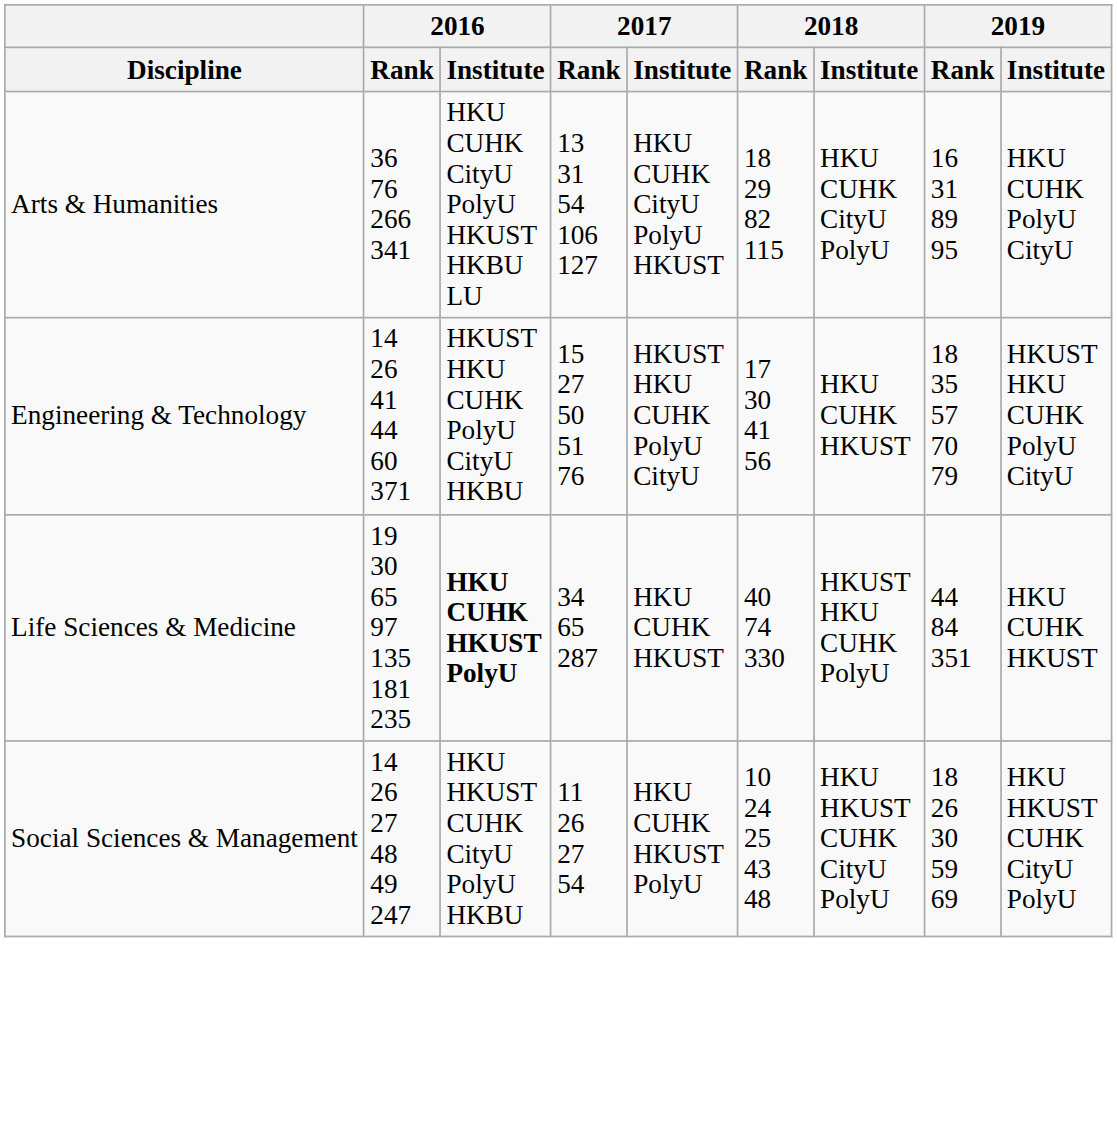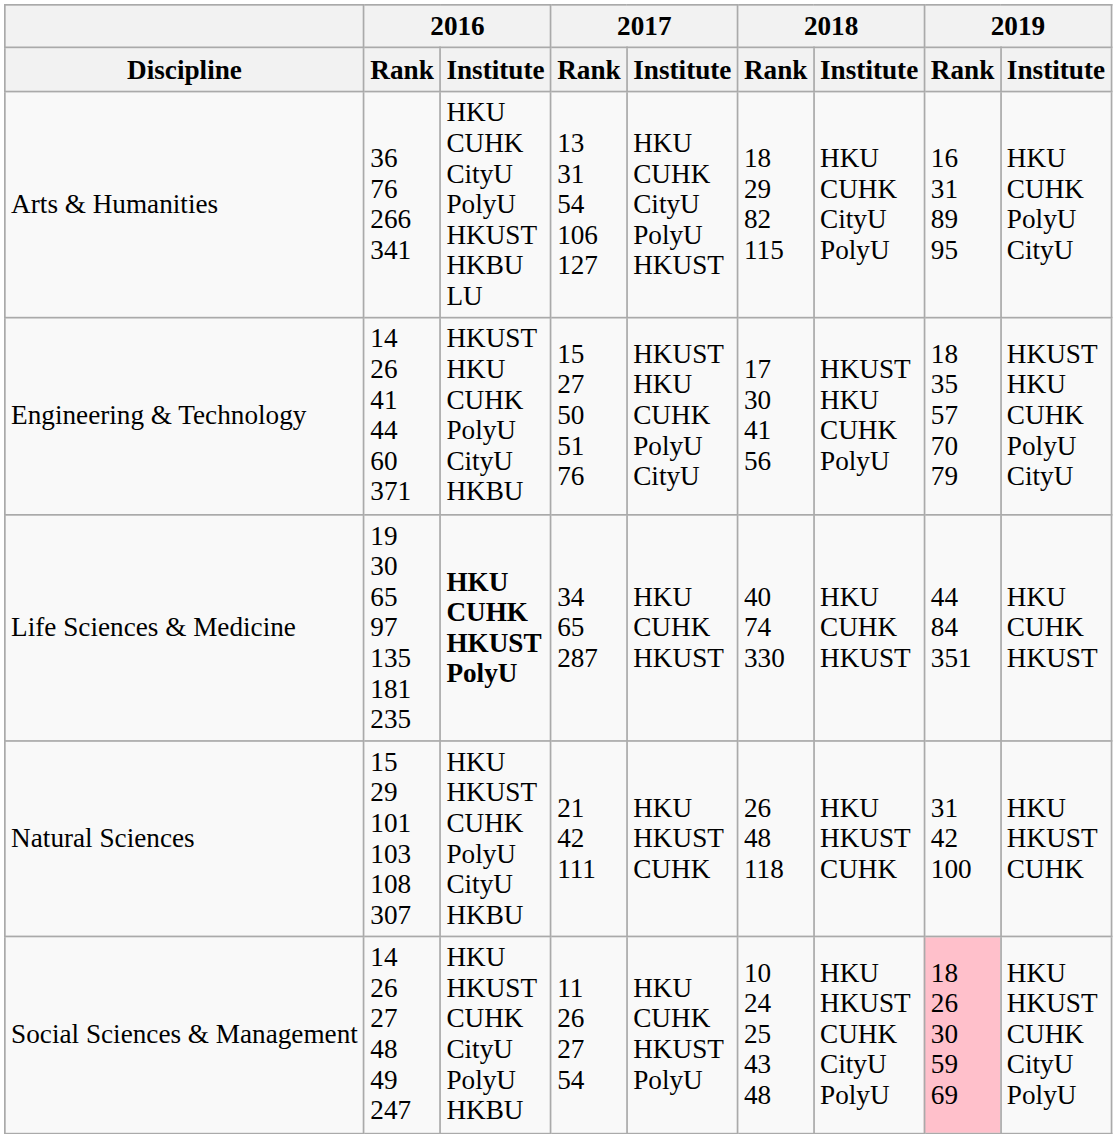Engineering & Technology | 2018 / Institute: HKU CUHK HKUST -> HKUST HKU CUHK PolyU
Life Sciences & Medicine | 2018 / Institute: HKUST HKU CUHK PolyU -> HKU CUHK HKUST
+ row: Natural Sciences | 15 29 101 103 108 307 | HKU HKUST CUHK PolyU CityU HKBU | 21 42 111 | HKU HKUST CUHK | 26 48 118 | HKU HKUST CUHK | 31 42 100 | HKU HKUST CUHK
Social Sciences & Management | 2019 / Rank: no background -> pink background
